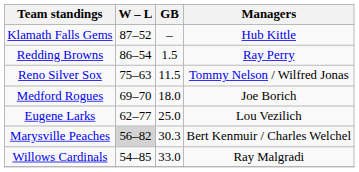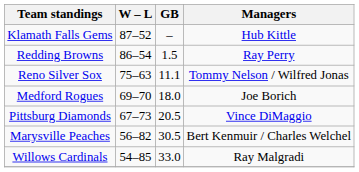Reno Silver Sox | GB: 11.5 -> 11.1
+ row: Pittsburg Diamonds | 67–73 | 20.5 | Vince DiMaggio
- row: Eugene Larks | 62–77 | 25.0 | Lou Vezilich
Marysville Peaches | W – L: lightgrey background -> no background
Marysville Peaches | GB: 30.3 -> 30.5
